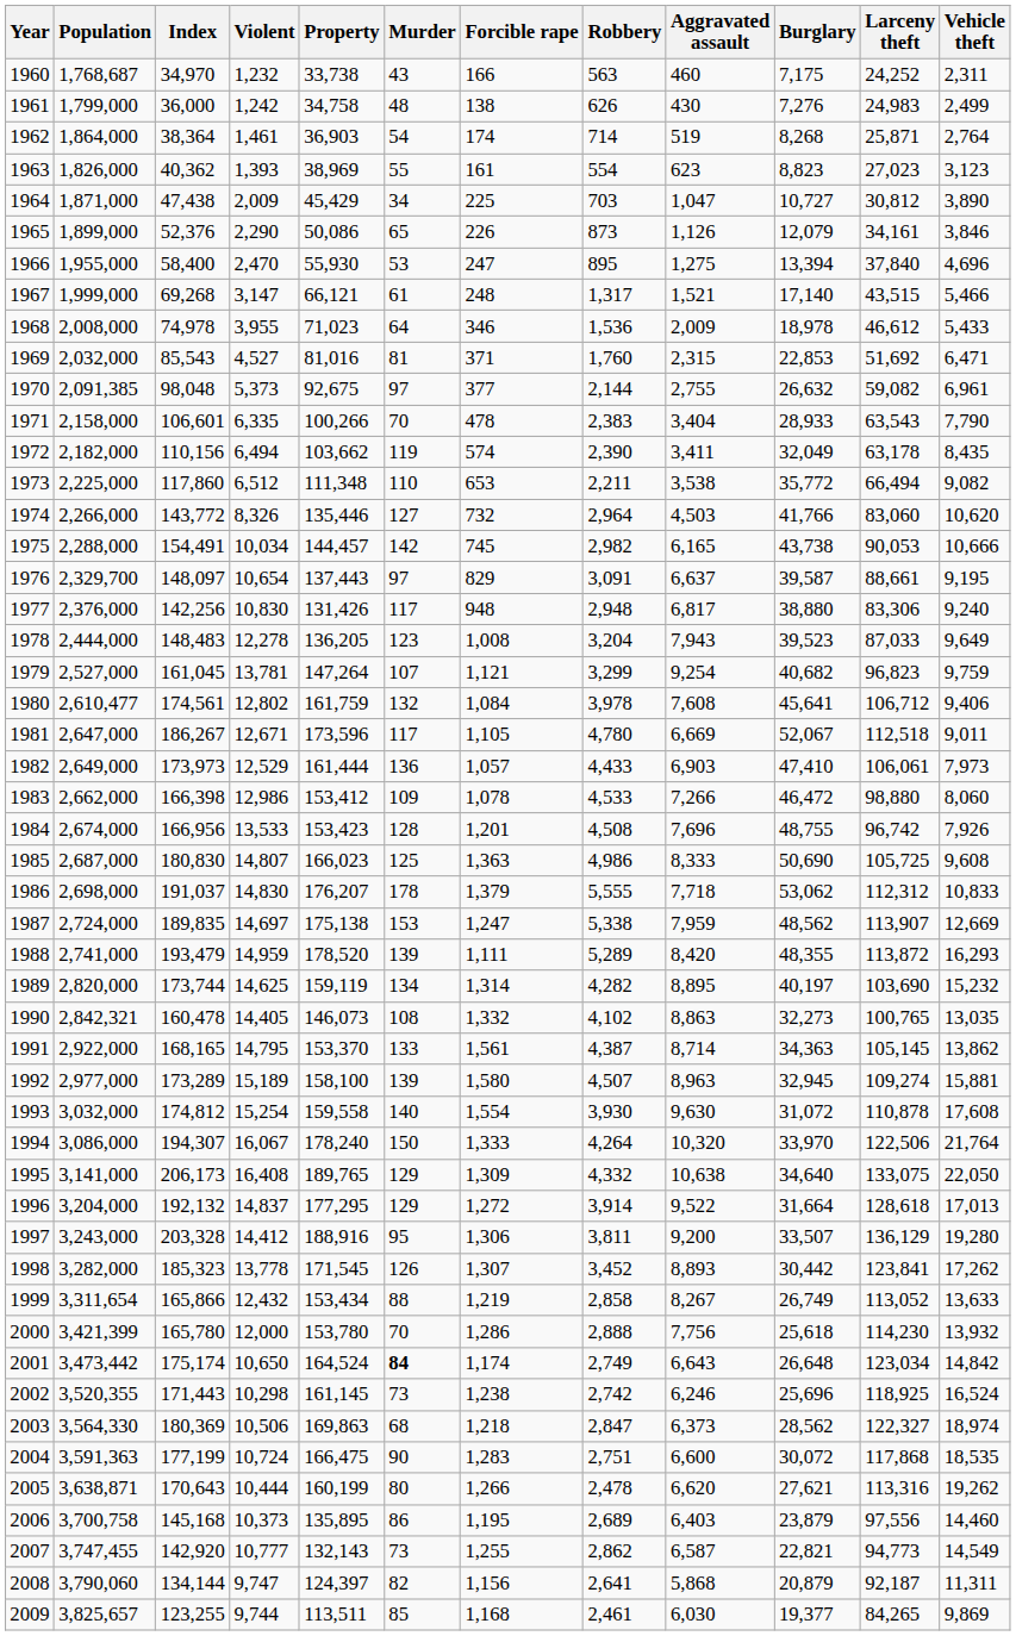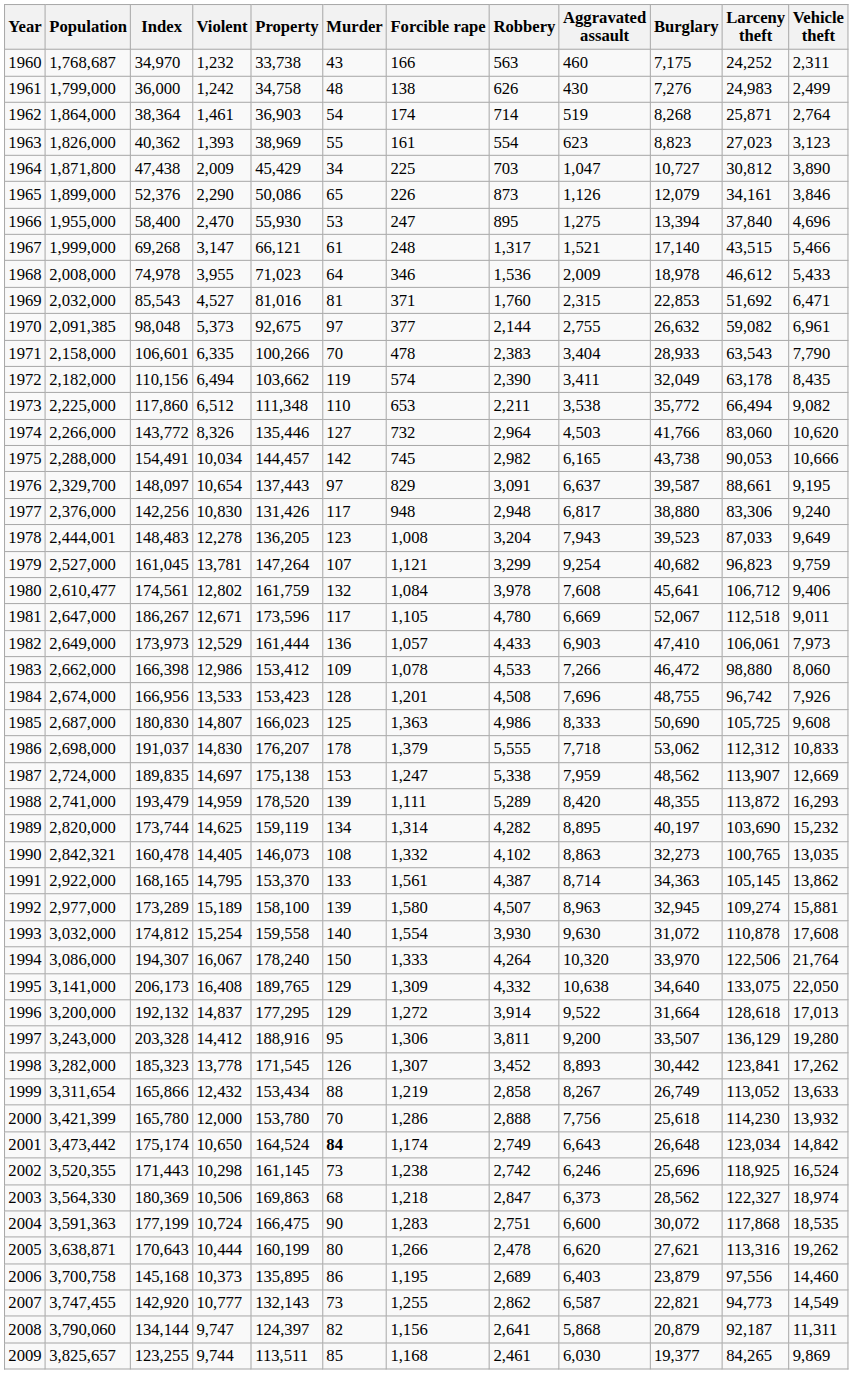1964 | Population: 1,871,000 -> 1,871,800
1978 | Population: 2,444,000 -> 2,444,001
1996 | Population: 3,204,000 -> 3,200,000
